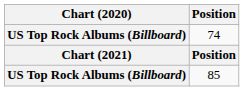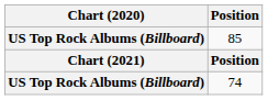rows swapped: 74 <-> 85
